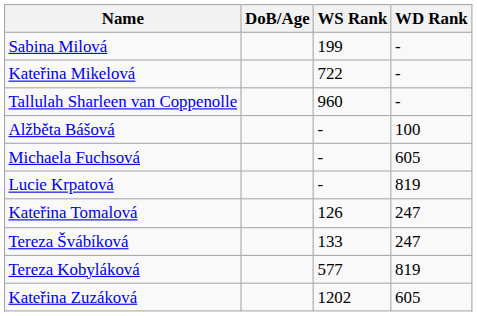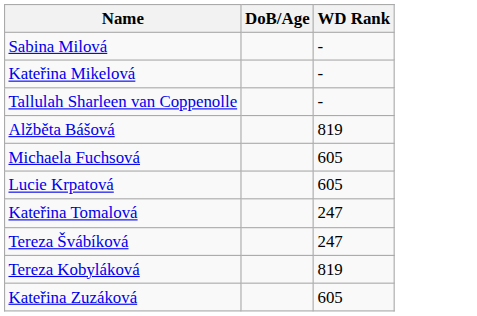- column: WS Rank | 199 | 722 | 960 | - | - | - | 126 | 133 | 577 | 1202
Alžběta Bášová | WD Rank: 100 -> 819
Lucie Krpatová | WD Rank: 819 -> 605
